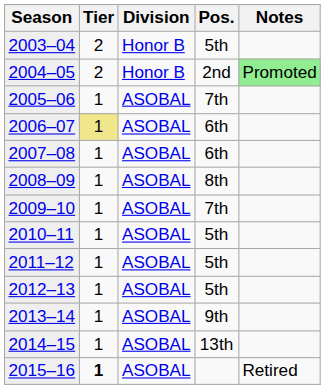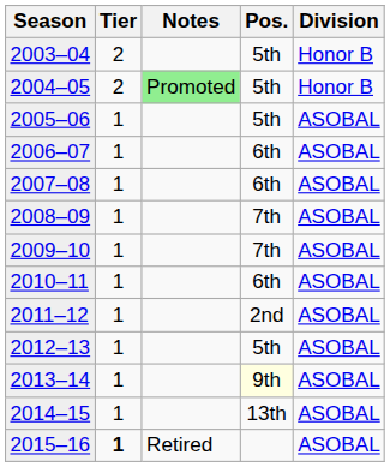columns swapped: Division <-> Notes
2004–05 | Pos.: 2nd -> 5th
2005–06 | Pos.: 7th -> 5th
2006–07 | Tier: khaki background -> no background
2008–09 | Pos.: 8th -> 7th
2010–11 | Pos.: 5th -> 6th
2011–12 | Pos.: 5th -> 2nd
2013–14 | Pos.: no background -> lightyellow background
